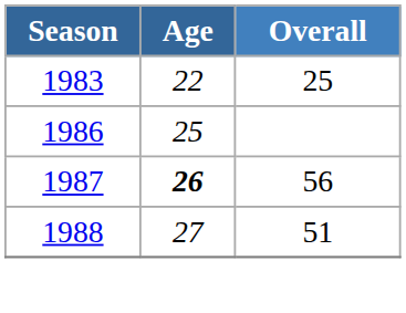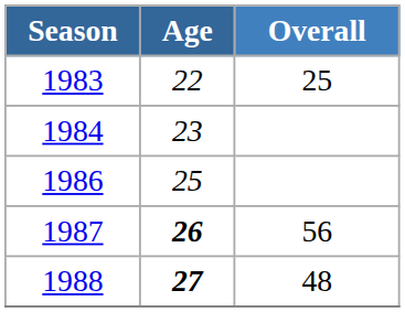+ row: 1984 | 23
1988 | Age: normal -> bold
1988 | Overall: 51 -> 48
